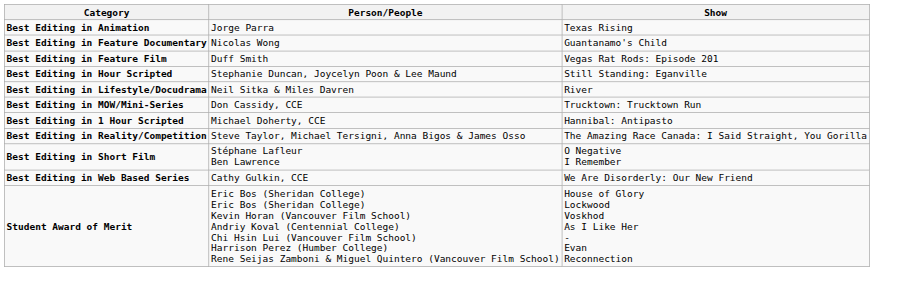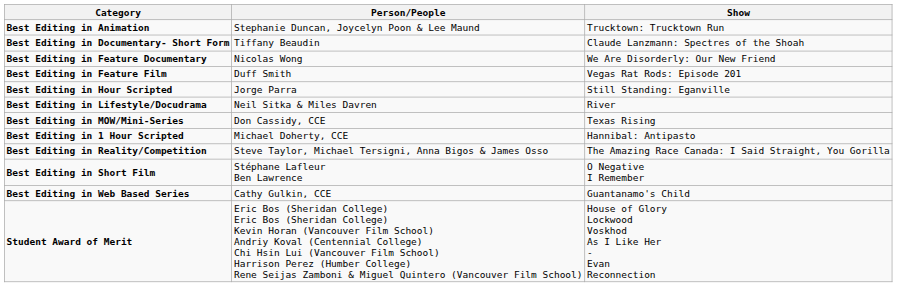Best Editing in Animation | Person/People: Jorge Parra -> Stephanie Duncan, Joycelyn Poon & Lee Maund
Best Editing in Animation | Show: Texas Rising -> Trucktown: Trucktown Run
+ row: Best Editing in Documentary- Short Form | Tiffany Beaudin | Claude Lanzmann: Spectres of the Shoah
Best Editing in Feature Documentary | Show: Guantanamo's Child -> We Are Disorderly: Our New Friend
Best Editing in Hour Scripted | Person/People: Stephanie Duncan, Joycelyn Poon & Lee Maund -> Jorge Parra
Best Editing in MOW/Mini-Series | Show: Trucktown: Trucktown Run -> Texas Rising
Best Editing in Web Based Series | Show: We Are Disorderly: Our New Friend -> Guantanamo's Child
